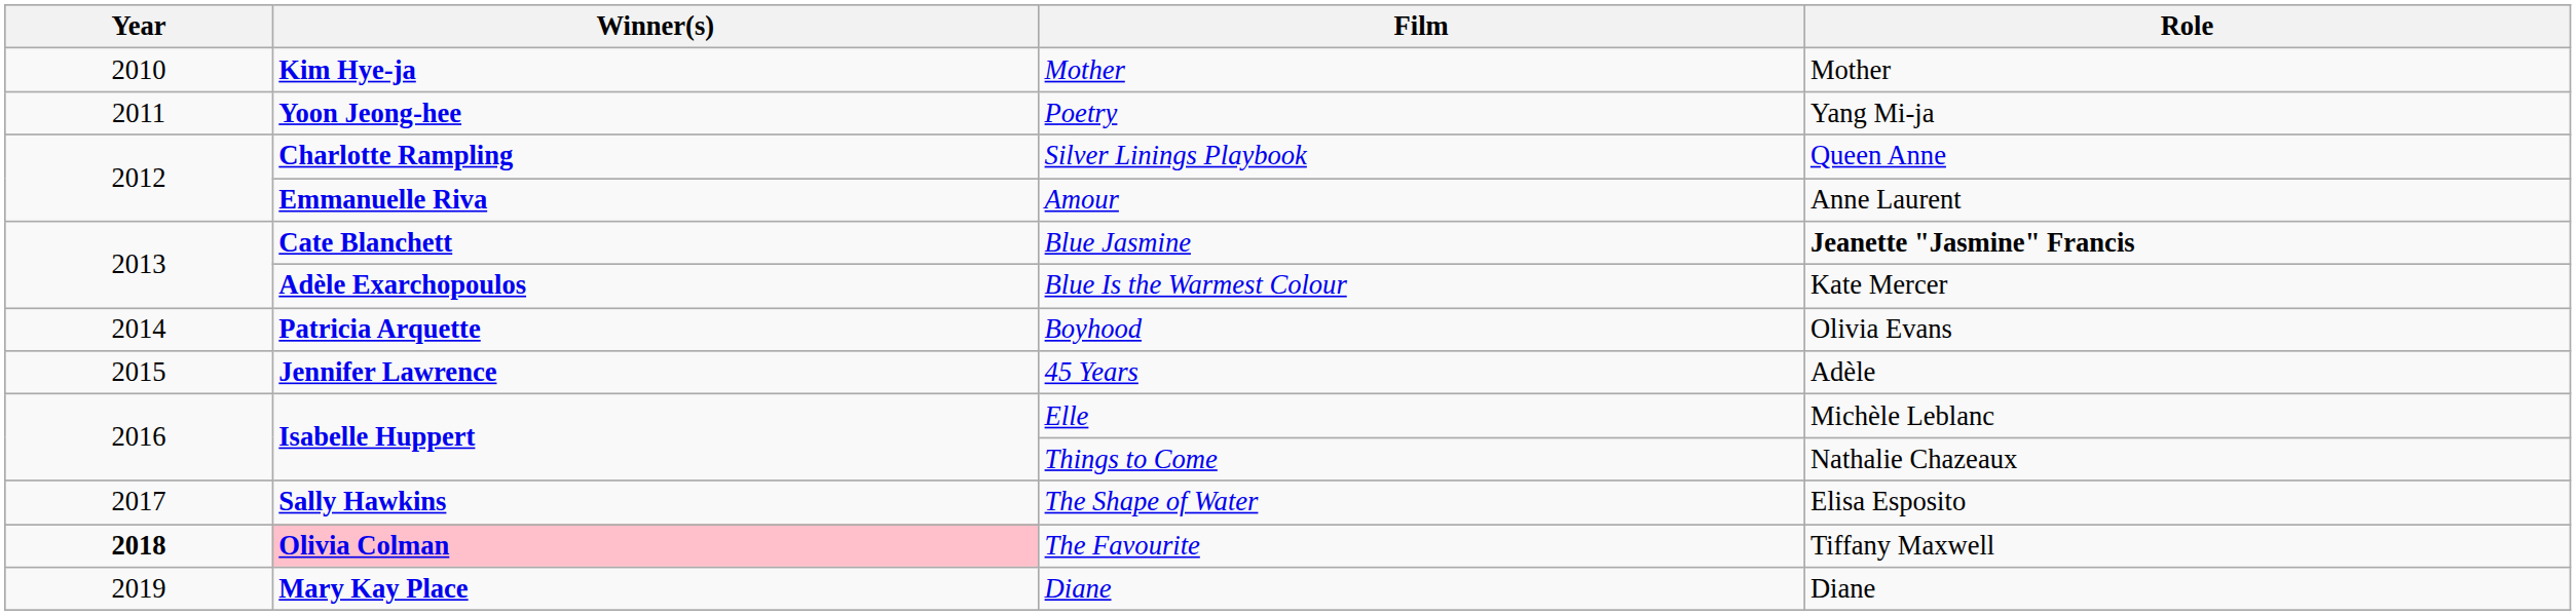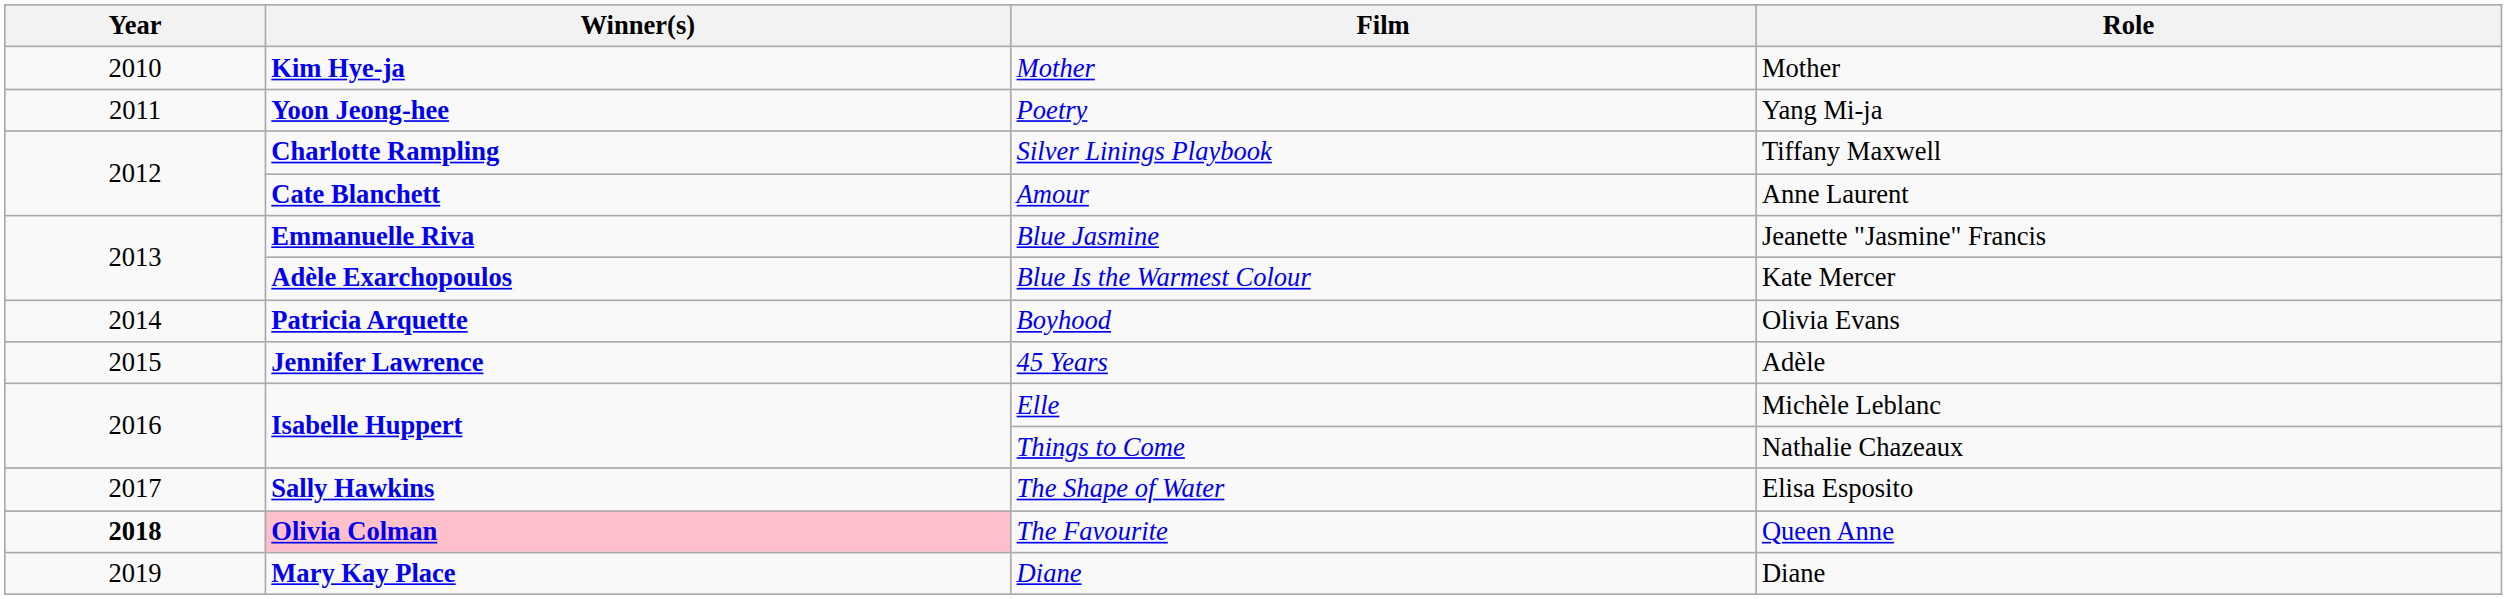Silver Linings Playbook | Role: Queen Anne -> Tiffany Maxwell
Amour | Winner(s): Emmanuelle Riva -> Cate Blanchett
Blue Jasmine | Winner(s): Cate Blanchett -> Emmanuelle Riva
Blue Jasmine | Role: bold -> normal
The Favourite | Role: Tiffany Maxwell -> Queen Anne
